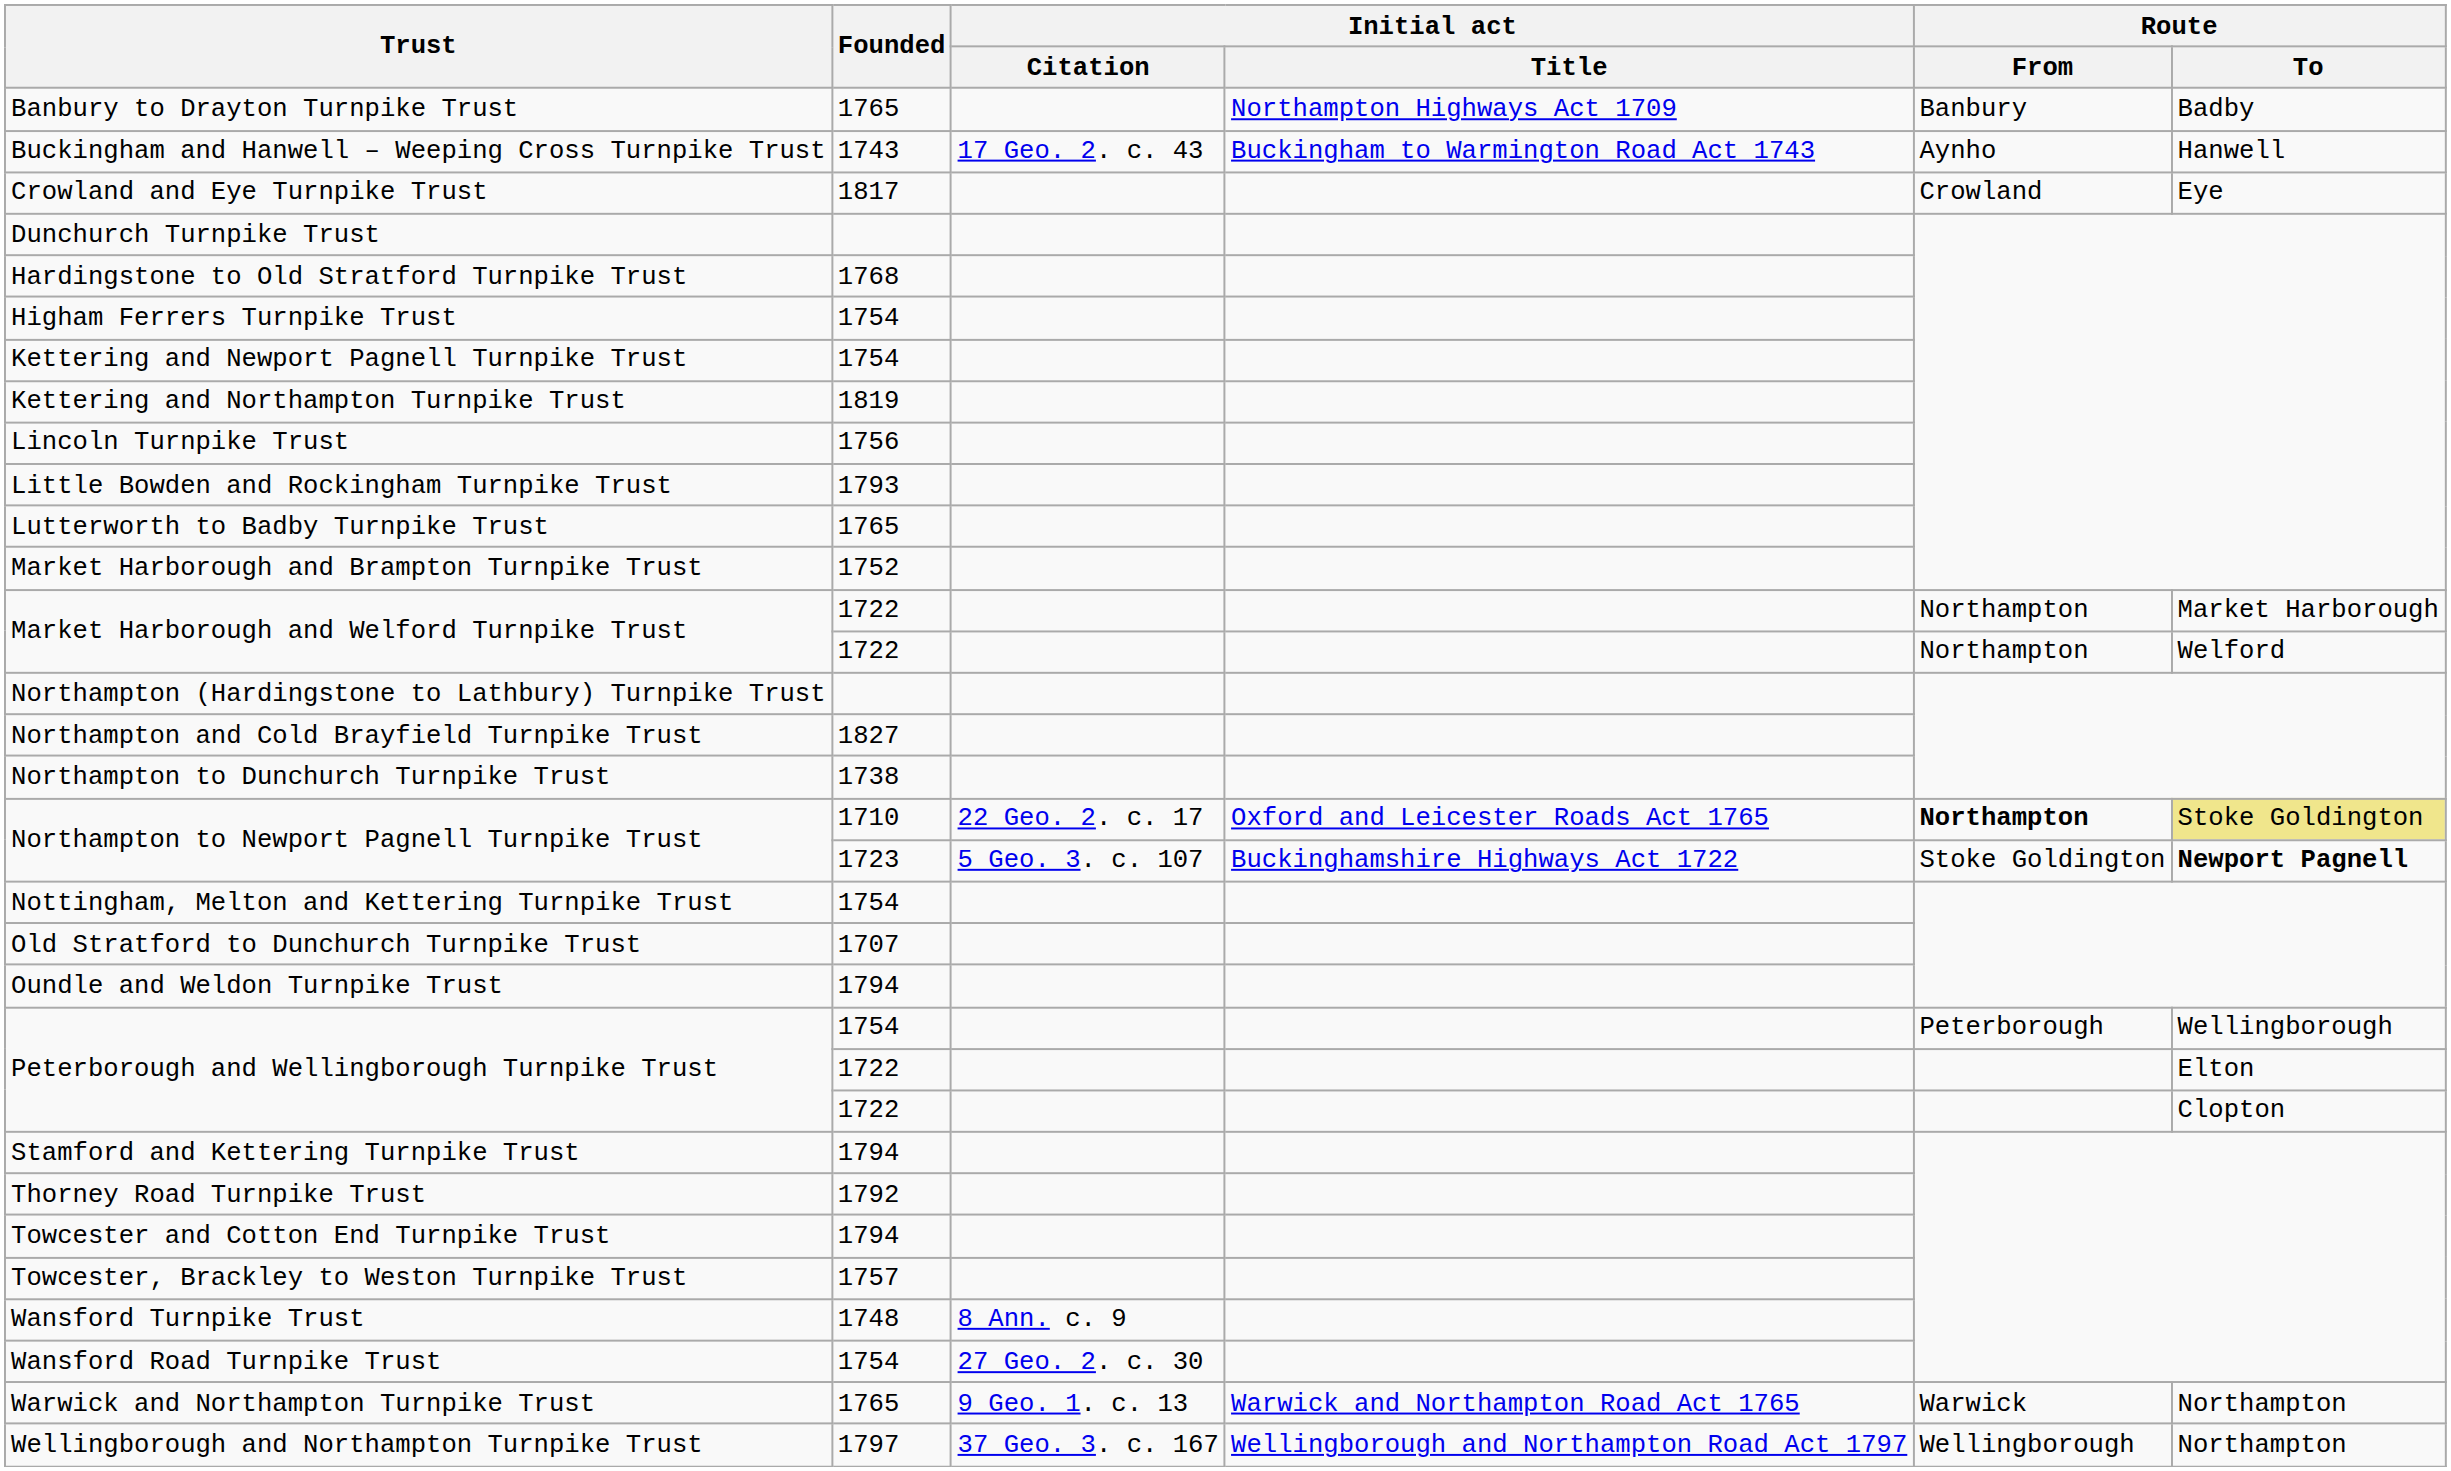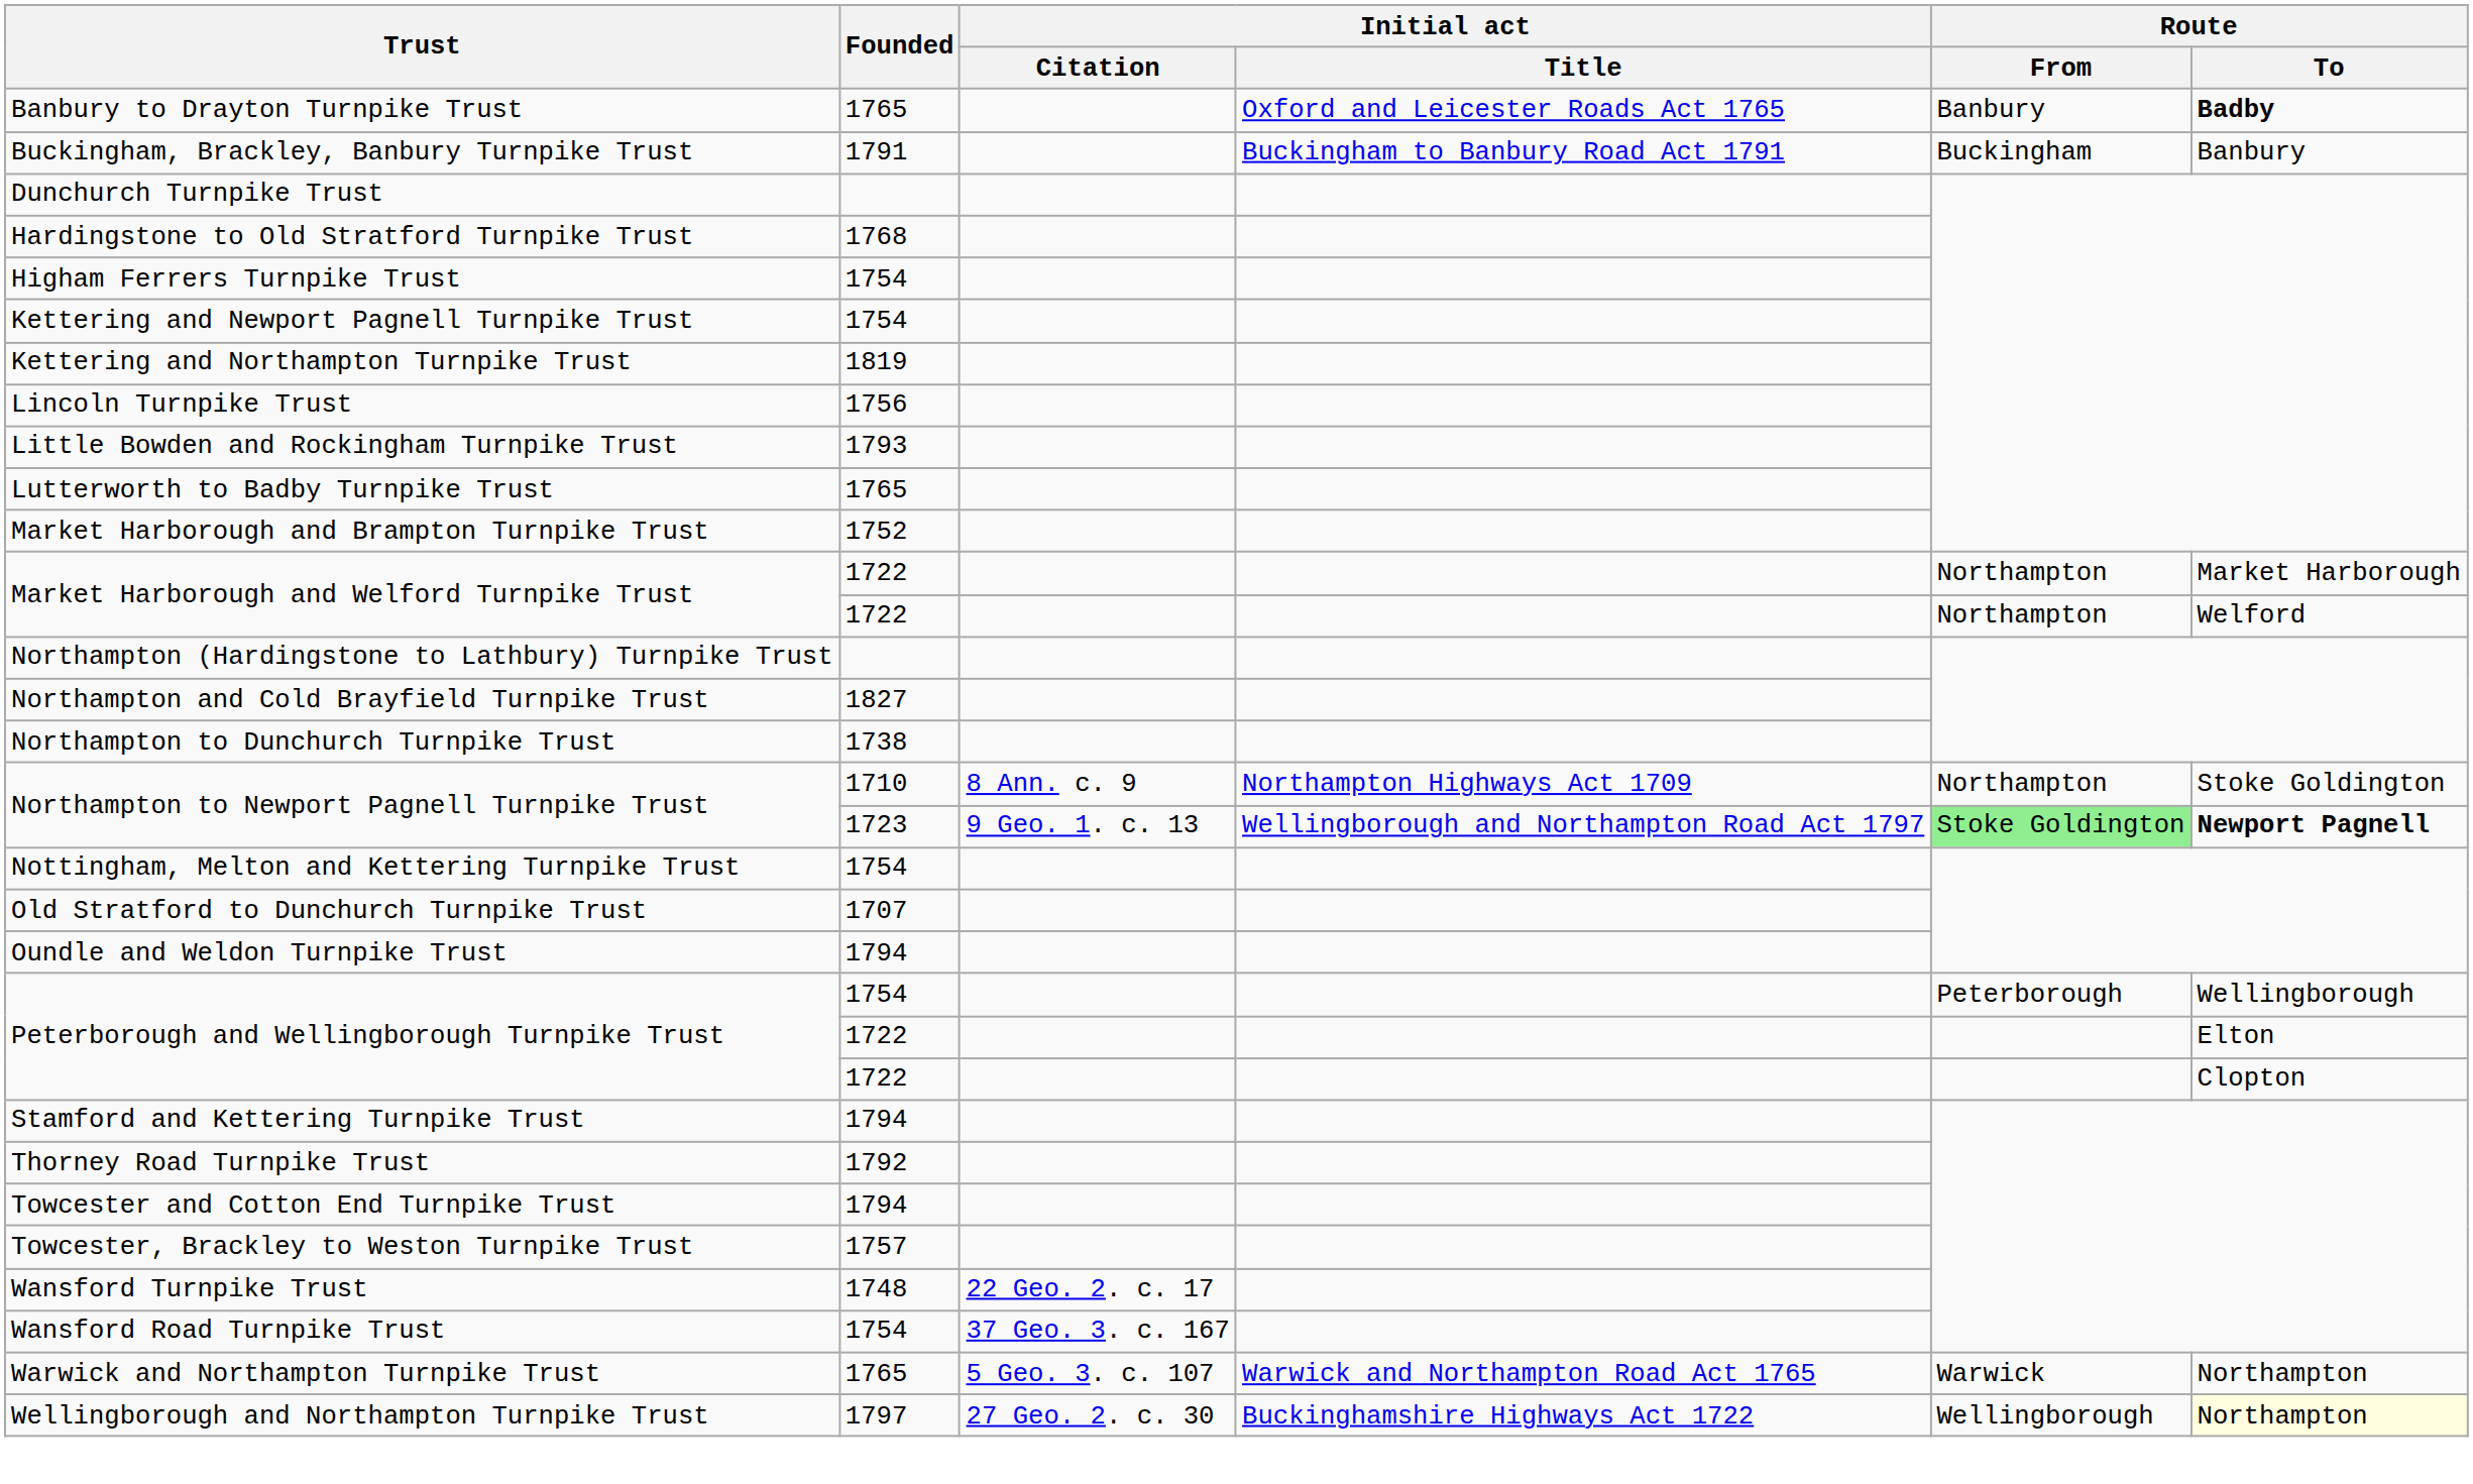Banbury to Drayton Turnpike Trust | Initial act / Title: Northampton Highways Act 1709 -> Oxford and Leicester Roads Act 1765
Banbury to Drayton Turnpike Trust | Route / To: normal -> bold
- row: Buckingham and Hanwell – Weeping Cross Turnpike Trust | 1743 | 17 Geo. 2. c. 43 | Buckingham to Warmington Road Act 1743 | Aynho | Hanwell
+ row: Buckingham, Brackley, Banbury Turnpike Trust | 1791 | Buckingham to Banbury Road Act 1791 | Buckingham | Banbury
- row: Crowland and Eye Turnpike Trust | 1817 | Crowland | Eye
Northampton to Newport Pagnell Turnpike Trust / 1710 | Initial act / Citation: 22 Geo. 2. c. 17 -> 8 Ann. c. 9
Northampton to Newport Pagnell Turnpike Trust / 1710 | Initial act / Title: Oxford and Leicester Roads Act 1765 -> Northampton Highways Act 1709
Northampton to Newport Pagnell Turnpike Trust / 1710 | Route / From: bold -> normal
Northampton to Newport Pagnell Turnpike Trust / 1710 | Route / To: khaki background -> no background
Northampton to Newport Pagnell Turnpike Trust / 1723 | Initial act / Citation: 5 Geo. 3. c. 107 -> 9 Geo. 1. c. 13
Northampton to Newport Pagnell Turnpike Trust / 1723 | Initial act / Title: Buckinghamshire Highways Act 1722 -> Wellingborough and Northampton Road Act 1797
Northampton to Newport Pagnell Turnpike Trust / 1723 | Route / From: no background -> lightgreen background
Wansford Turnpike Trust | Initial act / Citation: 8 Ann. c. 9 -> 22 Geo. 2. c. 17
Wansford Road Turnpike Trust | Initial act / Citation: 27 Geo. 2. c. 30 -> 37 Geo. 3. c. 167
Warwick and Northampton Turnpike Trust | Initial act / Citation: 9 Geo. 1. c. 13 -> 5 Geo. 3. c. 107
Wellingborough and Northampton Turnpike Trust | Initial act / Citation: 37 Geo. 3. c. 167 -> 27 Geo. 2. c. 30
Wellingborough and Northampton Turnpike Trust | Initial act / Title: Wellingborough and Northampton Road Act 1797 -> Buckinghamshire Highways Act 1722
Wellingborough and Northampton Turnpike Trust | Route / To: no background -> lightyellow background
